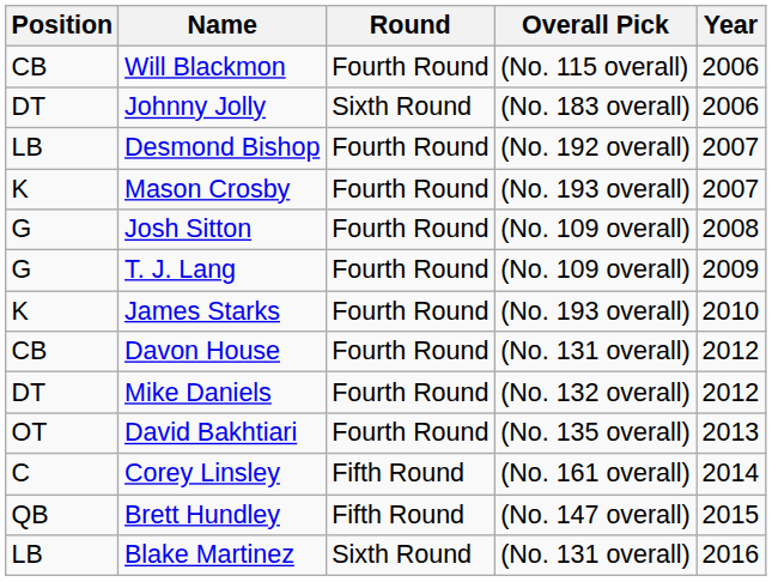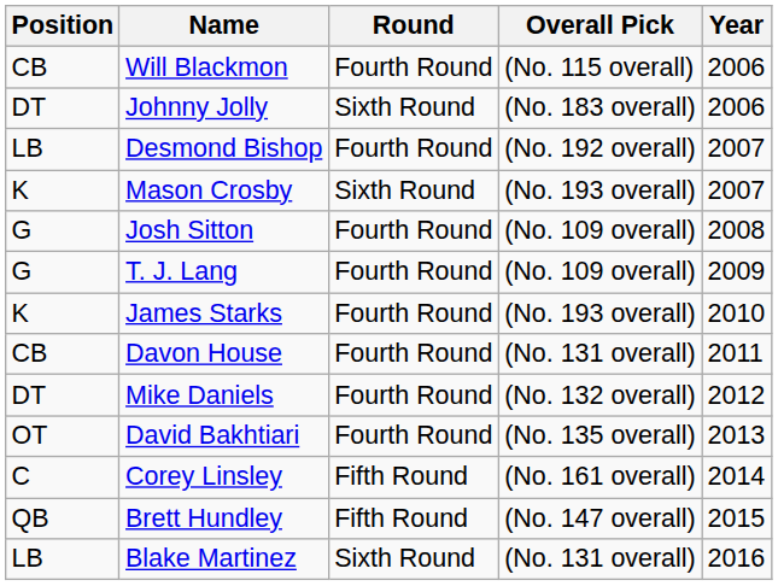Mason Crosby | Round: Fourth Round -> Sixth Round
Davon House | Year: 2012 -> 2011
